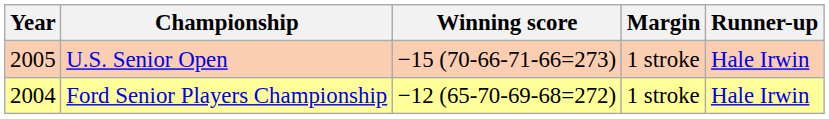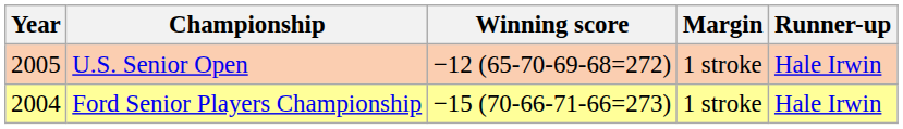U.S. Senior Open | Winning score: −15 (70-66-71-66=273) -> −12 (65-70-69-68=272)
Ford Senior Players Championship | Winning score: −12 (65-70-69-68=272) -> −15 (70-66-71-66=273)
